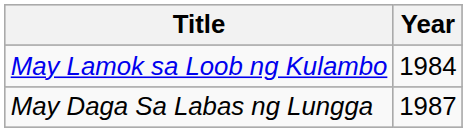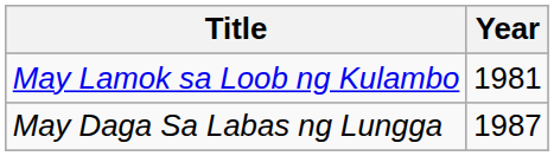May Lamok sa Loob ng Kulambo | Year: 1984 -> 1981
